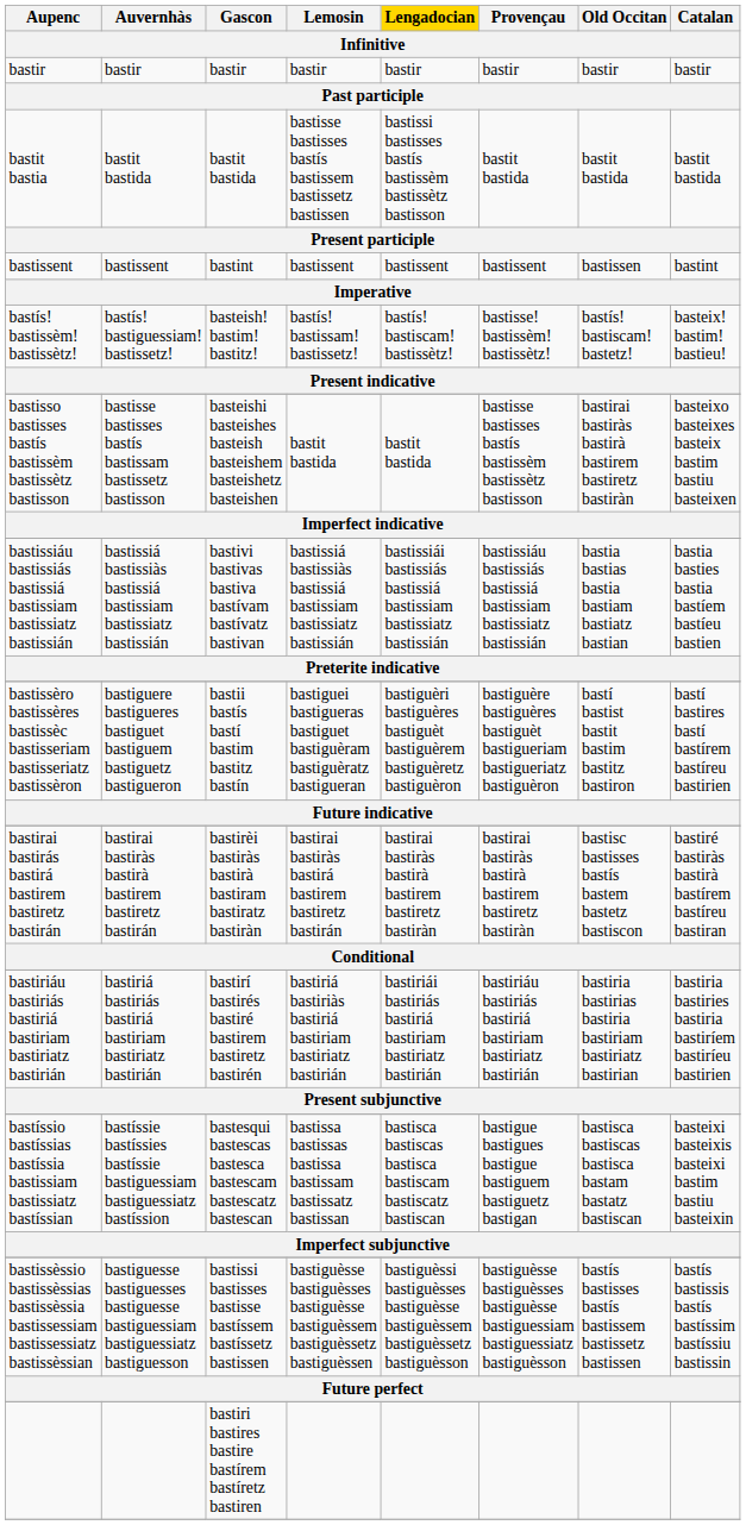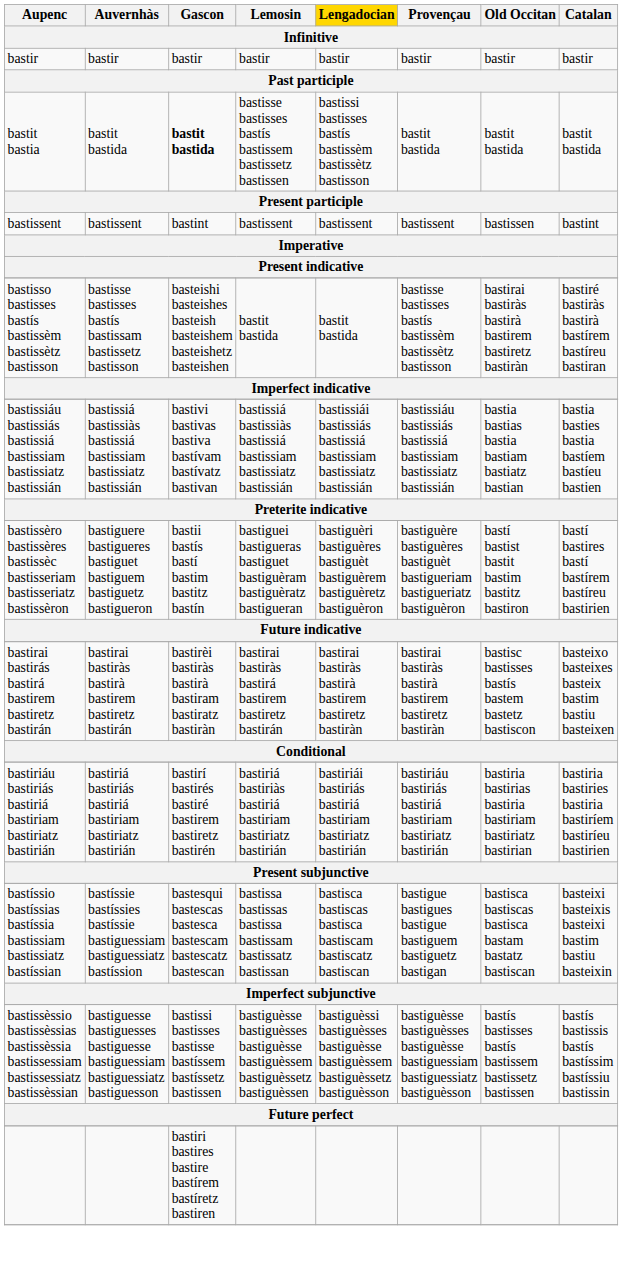bastit bastia | Gascon: normal -> bold
- row: bastís! bastissèm! bastissètz! | bastís! bastiguessiam! bastissetz! | basteish! bastim! bastitz! | bastís! bastissam! bastissetz! | bastís! bastiscam! bastissètz! | bastisse! bastissèm! bastissètz! | bastís! bastiscam! bastetz! | basteix! bastim! bastieu!
bastisso bastisses bastís bastissèm bastissètz bastisson | Catalan: basteixo basteixes basteix bastim bastiu basteixen -> bastiré bastiràs bastirà bastírem bastíreu bastiran
bastirai bastirás bastirá bastirem bastiretz bastirán | Catalan: bastiré bastiràs bastirà bastírem bastíreu bastiran -> basteixo basteixes basteix bastim bastiu basteixen
